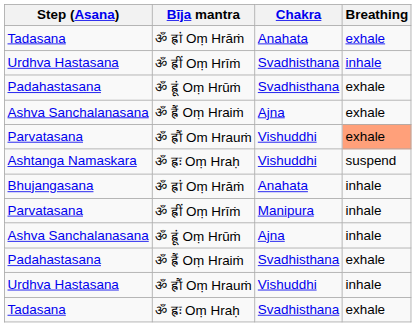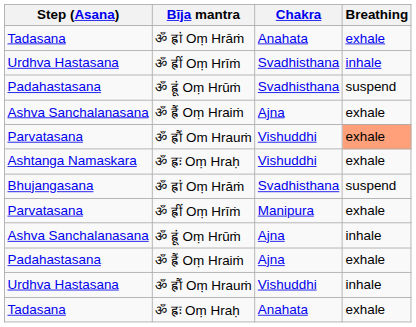Padahastasana / ॐ ह्रूं Oṃ Hrūṁ | Breathing: exhale -> suspend
Ashtanga Namaskara | Breathing: suspend -> exhale
Bhujangasana | Chakra: Anahata -> Svadhisthana
Bhujangasana | Breathing: inhale -> suspend
Parvatasana / ॐ ह्रीं Oṃ Hrīṁ | Breathing: inhale -> exhale
Padahastasana / ॐ ह्रैं Oṃ Hraiṁ | Chakra: Svadhisthana -> Ajna
Tadasana / ॐ ह्रः Oṃ Hraḥ | Chakra: Svadhisthana -> Anahata
